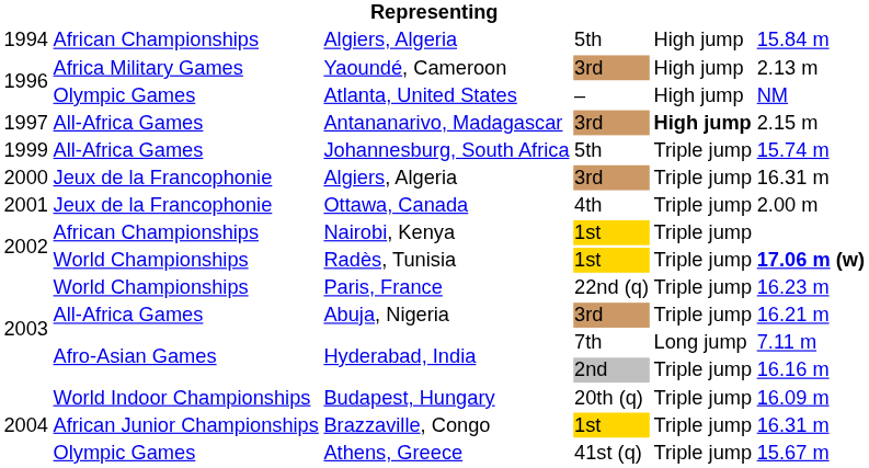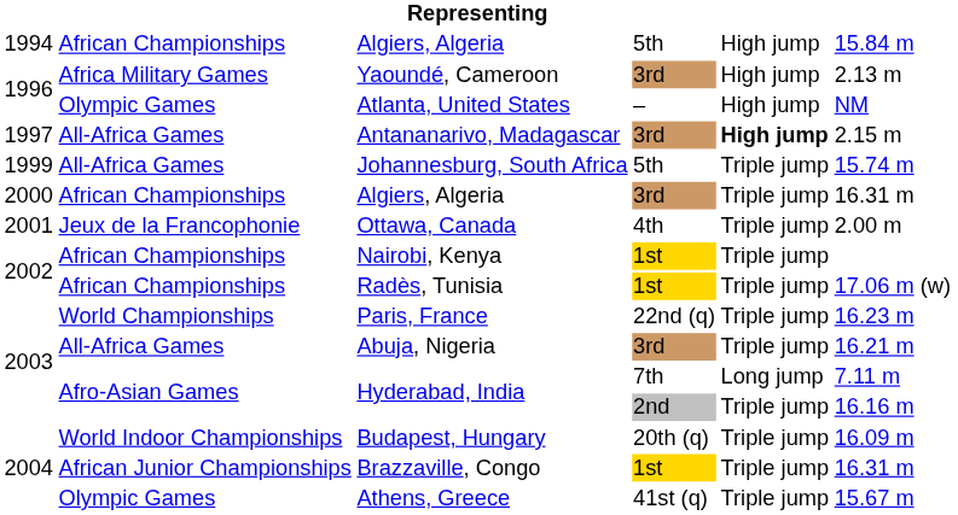Algiers, Algeria / 3rd | column 2: Jeux de la Francophonie -> African Championships
Radès, Tunisia | column 2: World Championships -> African Championships
Radès, Tunisia | column 6: bold -> normal
